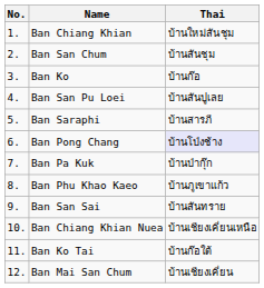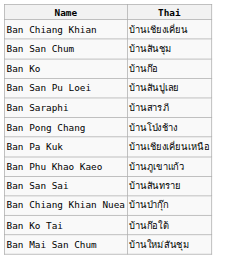- column: No. | 1. | 2. | 3. | 4. | 5. | 6. | 7. | 8. | 9. | 10. | 11. | 12.
Ban Chiang Khian | Thai: บ้านใหม่สันชุม -> บ้านเชียงเคี่ยน
Ban Pong Chang | Thai: lavender background -> no background
Ban Pa Kuk | Thai: บ้านป่ากุ๊ก -> บ้านเชียงเคี่ยนเหนือ
Ban Chiang Khian Nuea | Thai: บ้านเชียงเคี่ยนเหนือ -> บ้านป่ากุ๊ก
Ban Mai San Chum | Thai: บ้านเชียงเคี่ยน -> บ้านใหม่สันชุม
